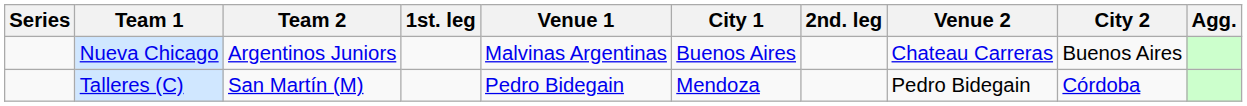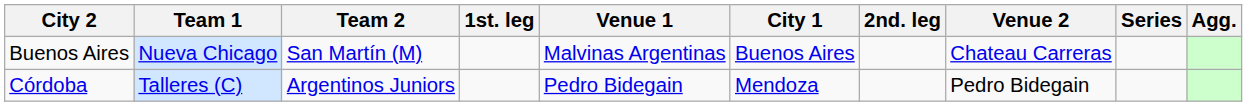columns swapped: Series <-> City 2
Nueva Chicago | Team 2: Argentinos Juniors -> San Martín (M)
Talleres (C) | Team 2: San Martín (M) -> Argentinos Juniors
